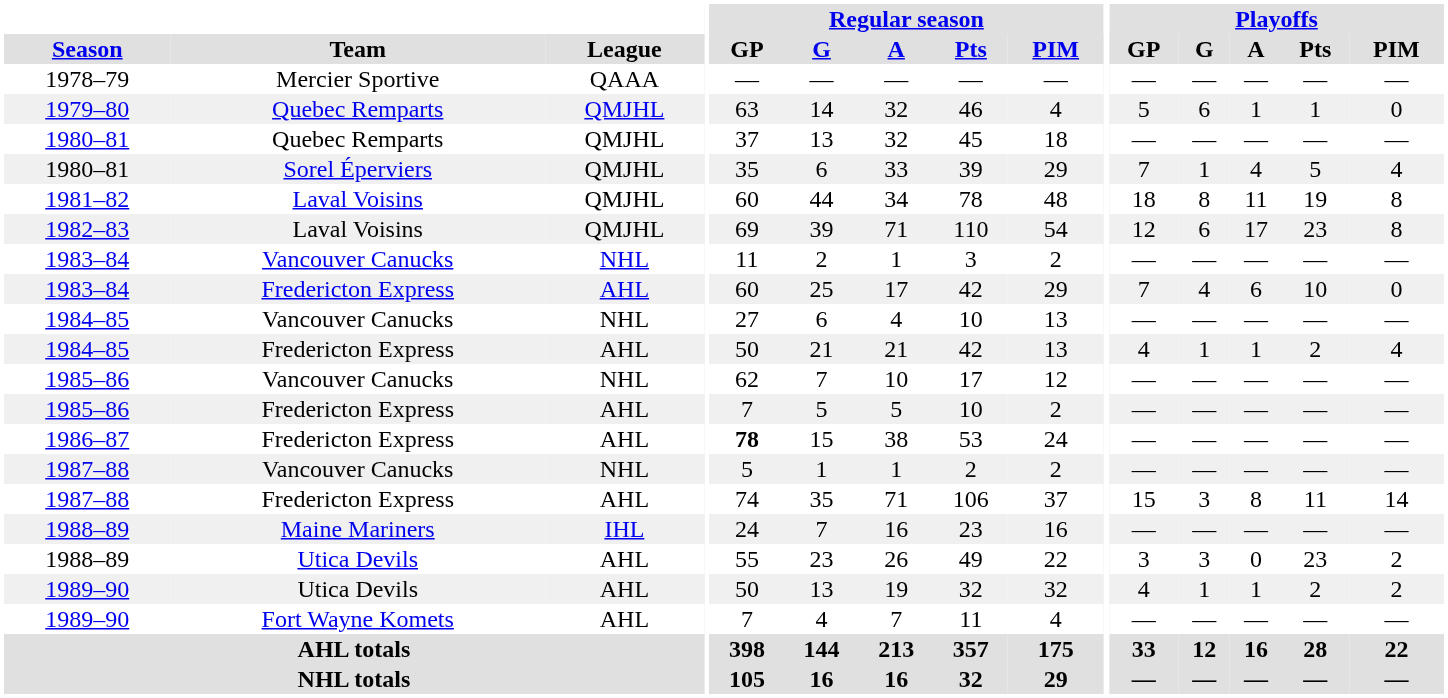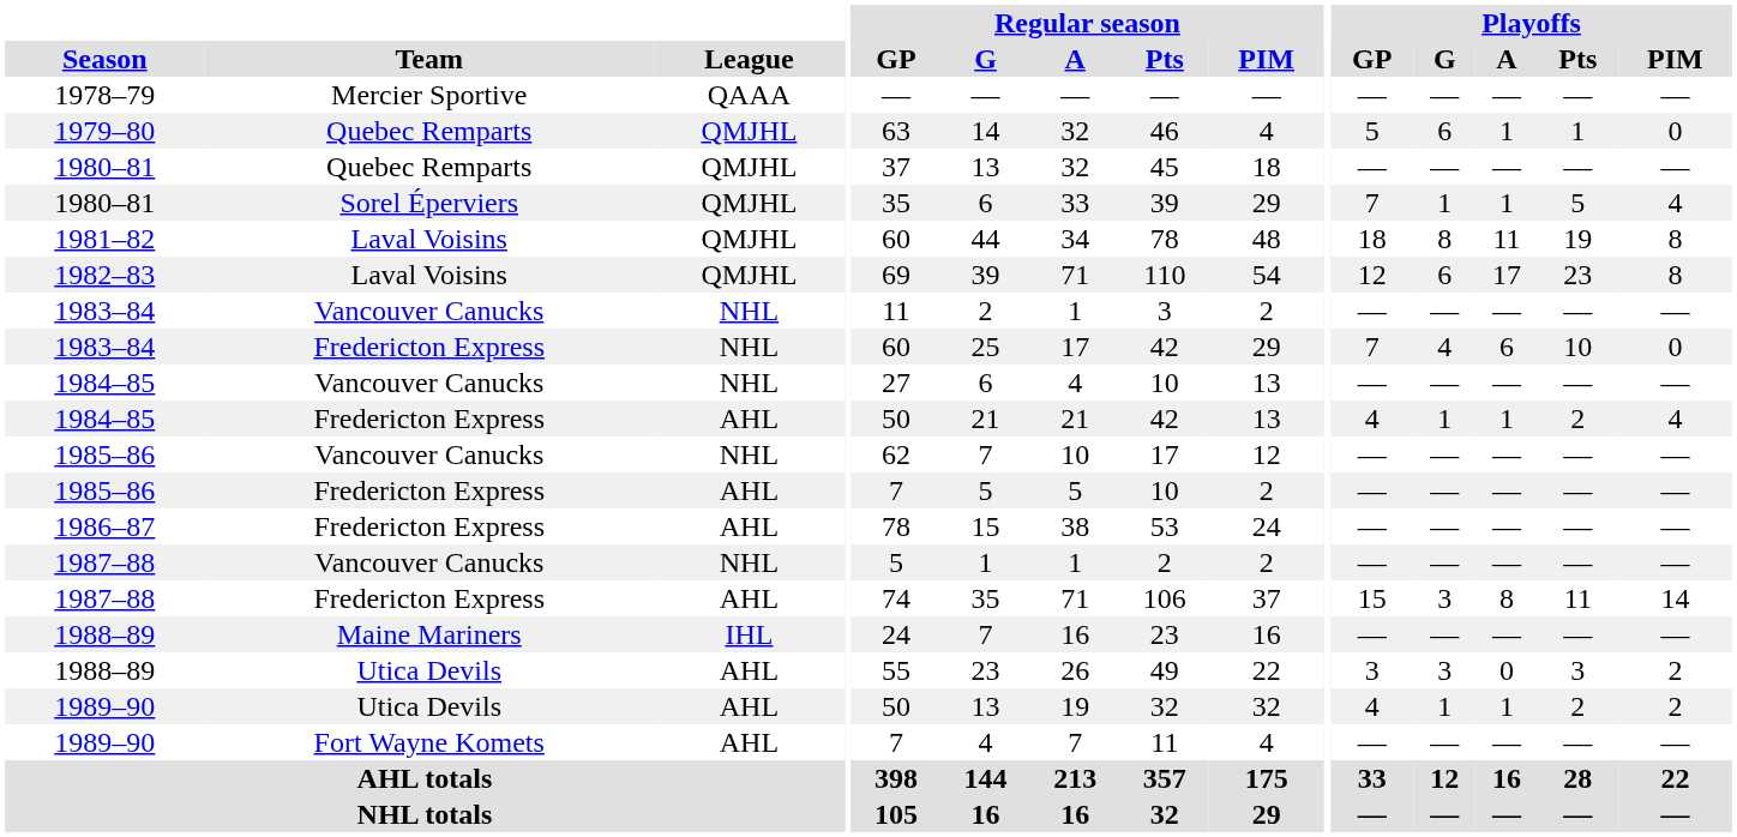1980–81 / Sorel Éperviers | Playoffs / A: 4 -> 1
1983–84 / Fredericton Express | League: AHL -> NHL
1986–87 | Regular season / GP: bold -> normal
1988–89 / Utica Devils | Playoffs / Pts: 23 -> 3
